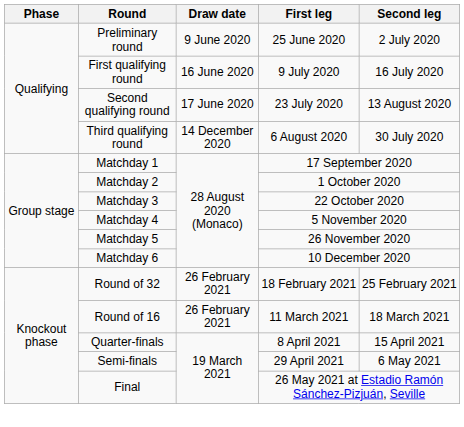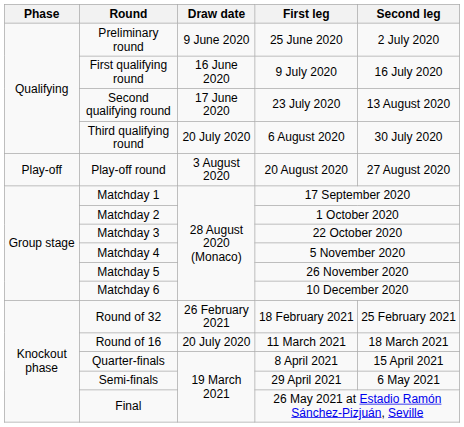Third qualifying round | Draw date: 14 December 2020 -> 20 July 2020
+ row: Play-off | Play-off round | 3 August 2020 | 20 August 2020 | 27 August 2020
Round of 16 | Draw date: 26 February 2021 -> 20 July 2020
